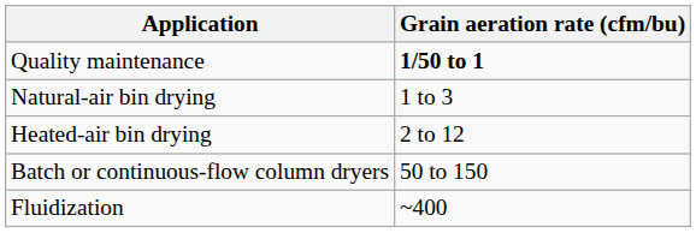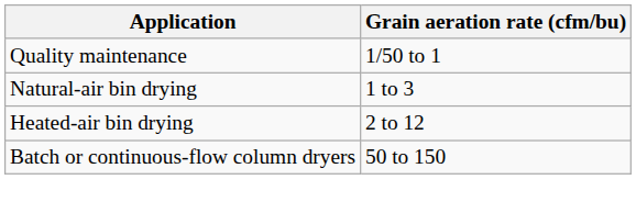Quality maintenance | Grain aeration rate (cfm/bu): bold -> normal
- row: Fluidization | ~400
